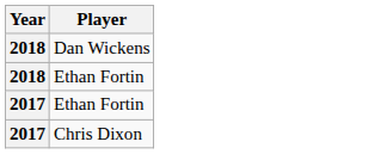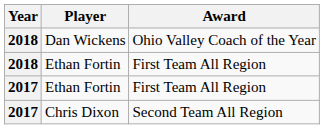+ column: Award | Ohio Valley Coach of the Year | First Team All Region | First Team All Region | Second Team All Region
